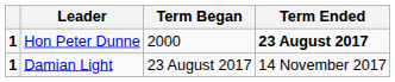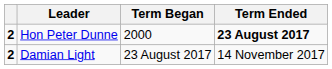Hon Peter Dunne | column 1: 1 -> 2
Damian Light | column 1: 1 -> 2
